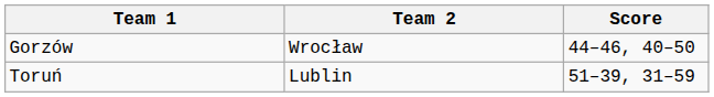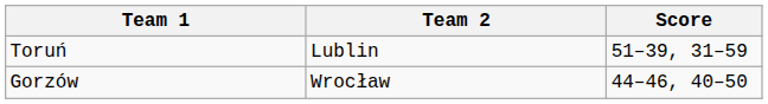rows swapped: Toruń <-> Gorzów
